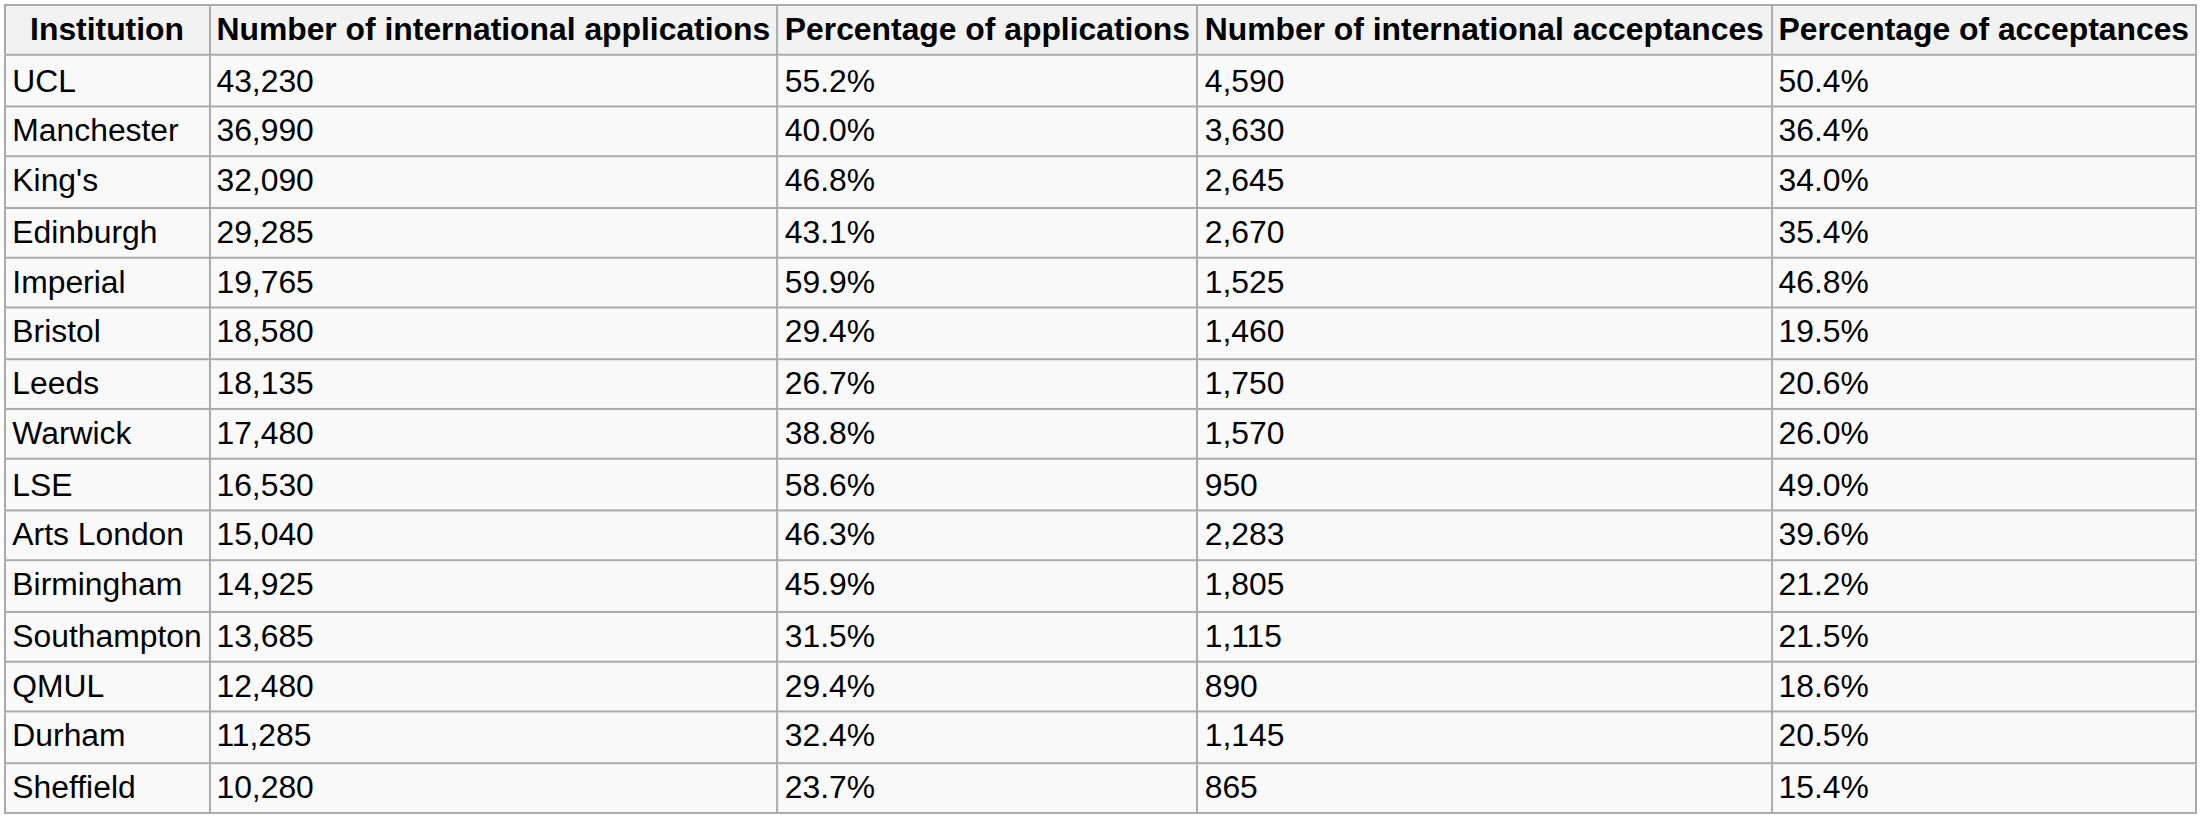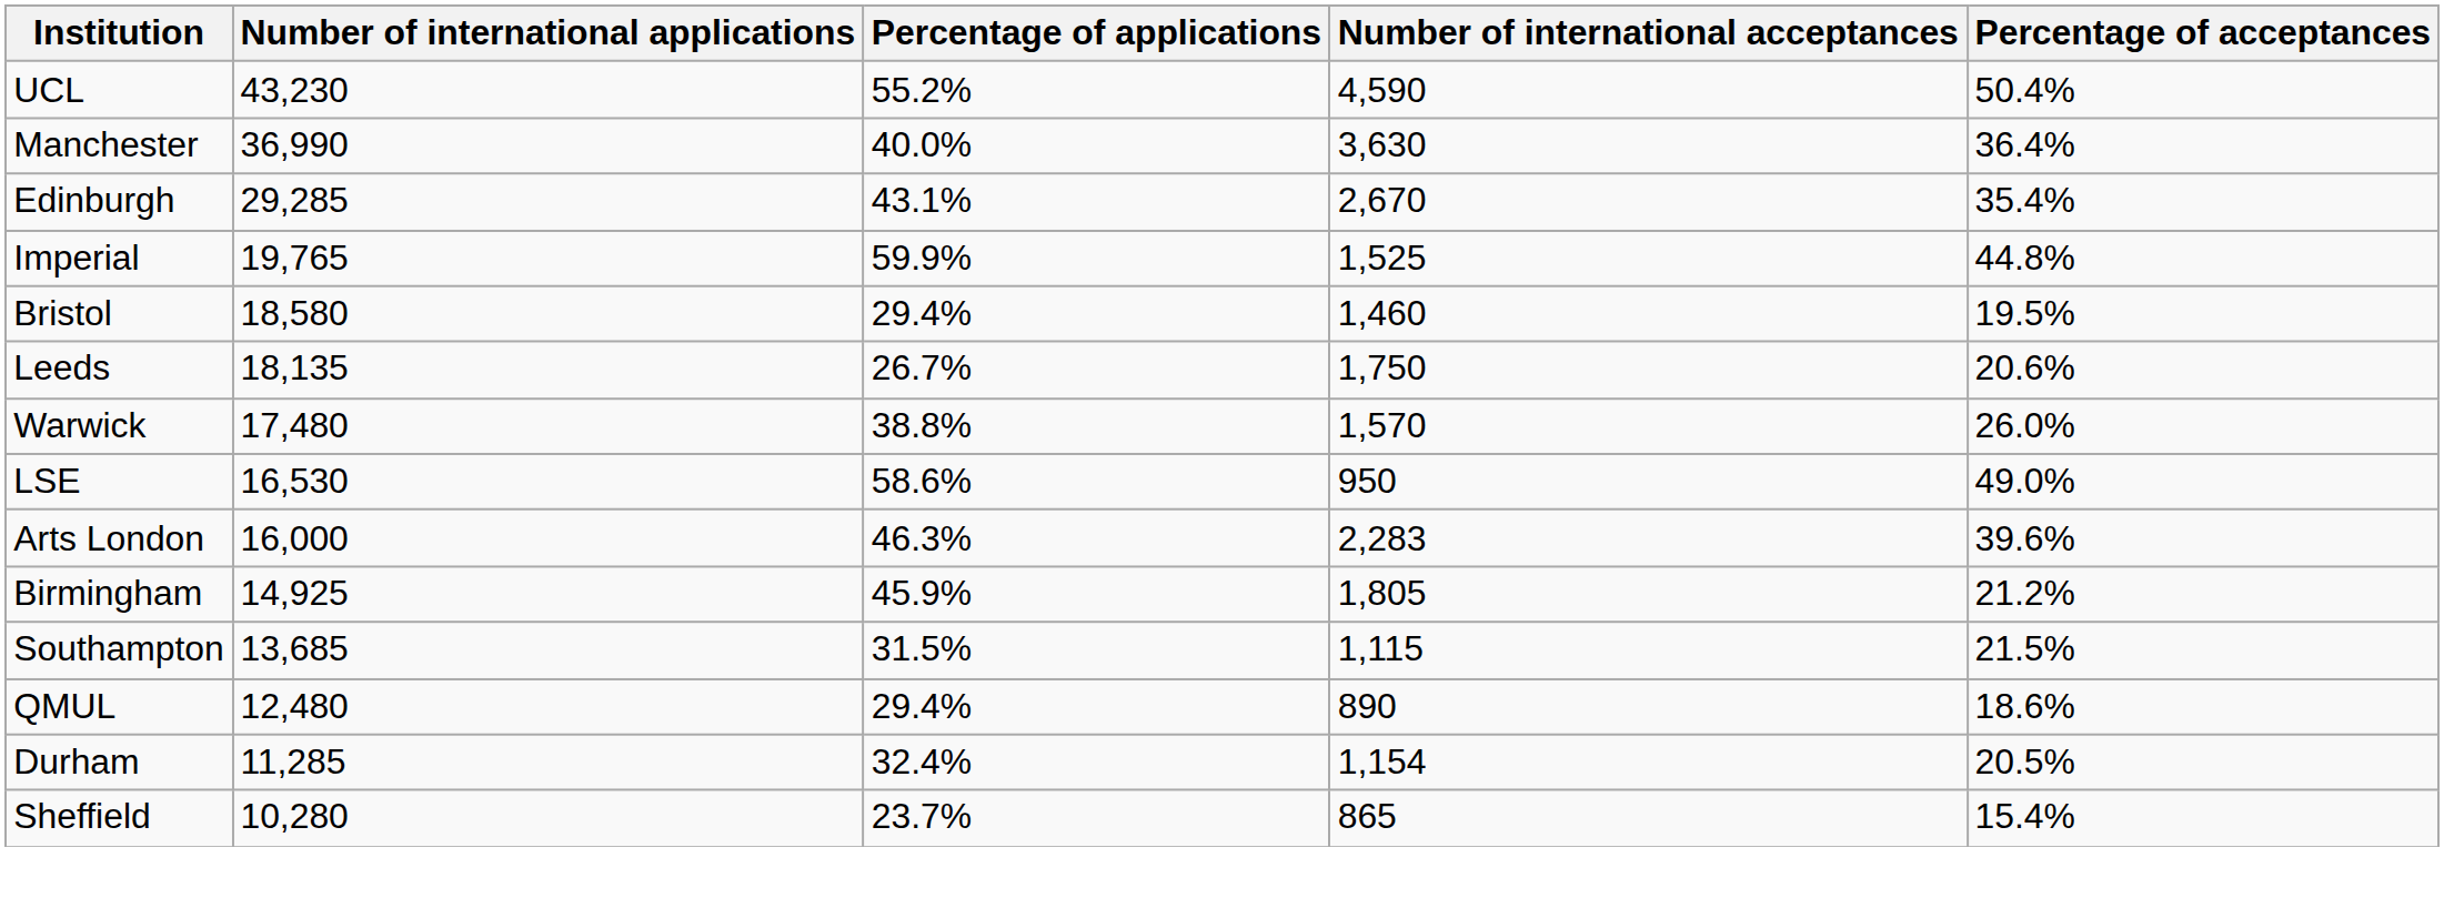- row: King's | 32,090 | 46.8% | 2,645 | 34.0%
Imperial | Percentage of acceptances: 46.8% -> 44.8%
Arts London | Number of international applications: 15,040 -> 16,000
Durham | Number of international acceptances: 1,145 -> 1,154
